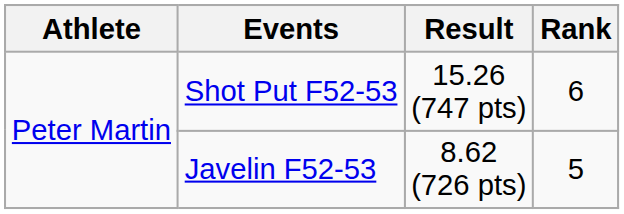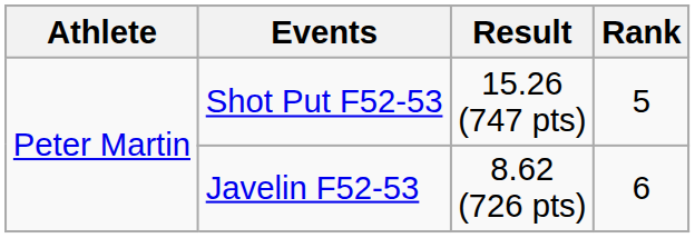Shot Put F52-53 | Rank: 6 -> 5
Javelin F52-53 | Rank: 5 -> 6
